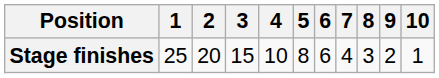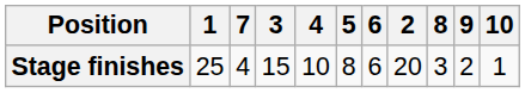columns swapped: 2 <-> 7
